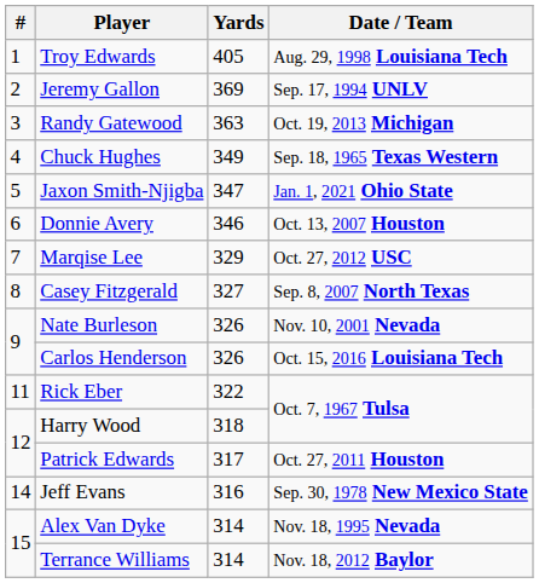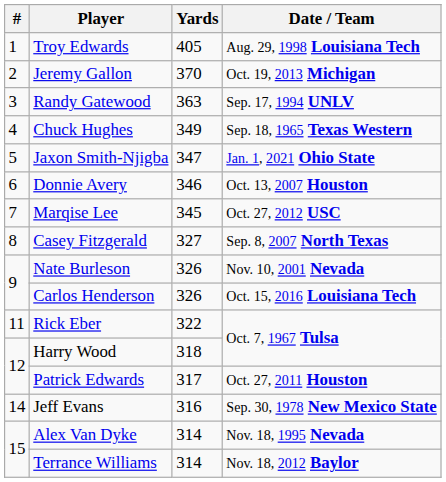Jeremy Gallon | Yards: 369 -> 370
Jeremy Gallon | Date / Team: Sep. 17, 1994 UNLV -> Oct. 19, 2013 Michigan
Randy Gatewood | Date / Team: Oct. 19, 2013 Michigan -> Sep. 17, 1994 UNLV
Marqise Lee | Yards: 329 -> 345
